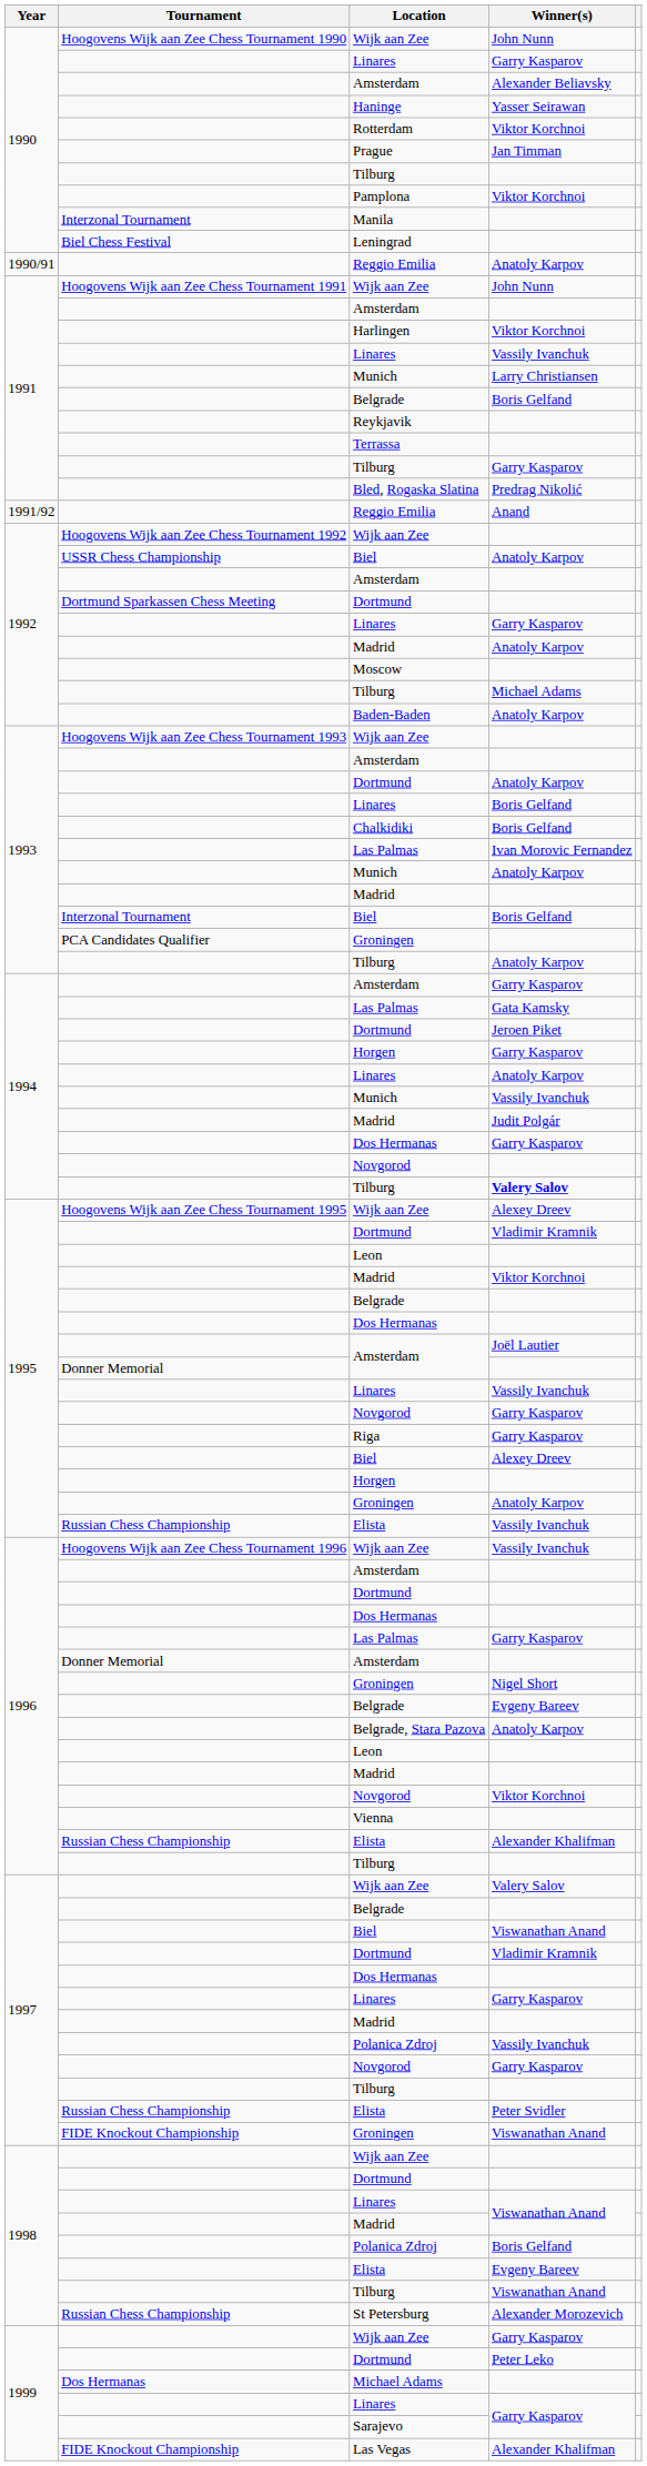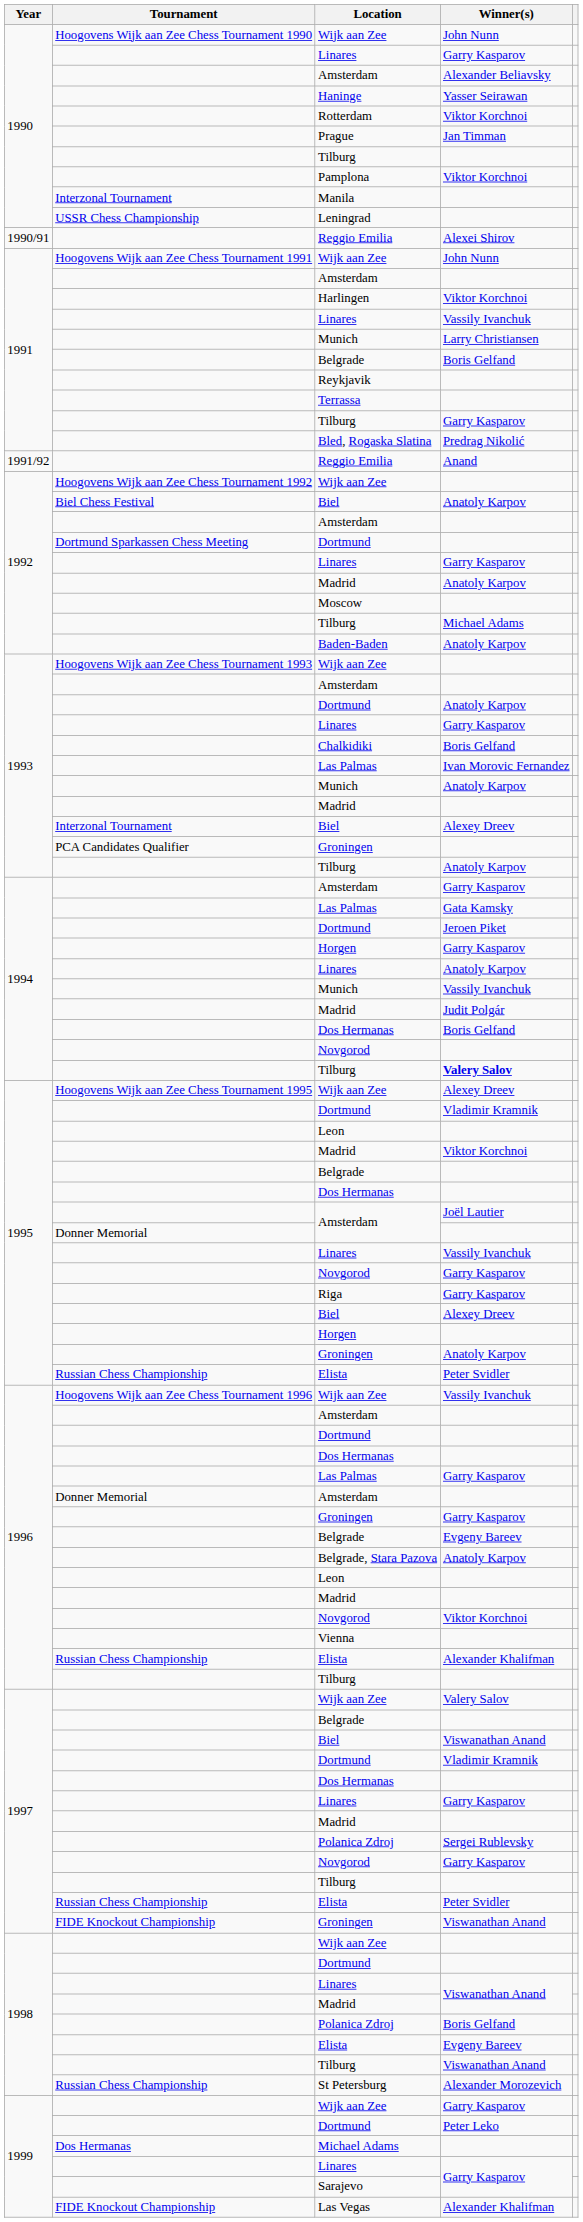Leningrad | Tournament: Biel Chess Festival -> USSR Chess Championship
1990/91 / Reggio Emilia | Winner(s): Anatoly Karpov -> Alexei Shirov
1992 / Biel | Tournament: USSR Chess Championship -> Biel Chess Festival
1993 / Linares | Winner(s): Boris Gelfand -> Garry Kasparov
1993 / Biel | Winner(s): Boris Gelfand -> Alexey Dreev
1994 / Dos Hermanas | Winner(s): Garry Kasparov -> Boris Gelfand
1995 / Elista | Winner(s): Vassily Ivanchuk -> Peter Svidler
1996 / Groningen | Winner(s): Nigel Short -> Garry Kasparov
1997 / Polanica Zdroj | Winner(s): Vassily Ivanchuk -> Sergei Rublevsky
